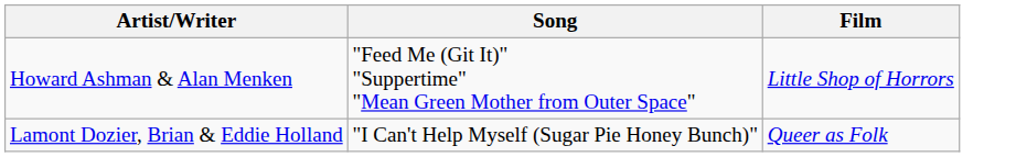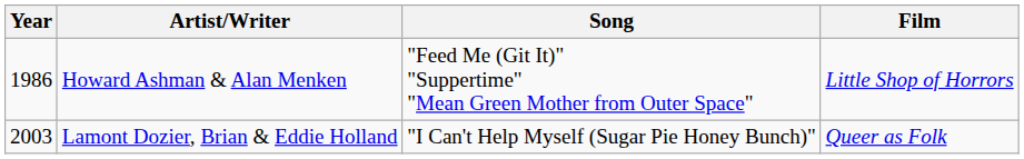+ column: Year | 1986 | 2003
